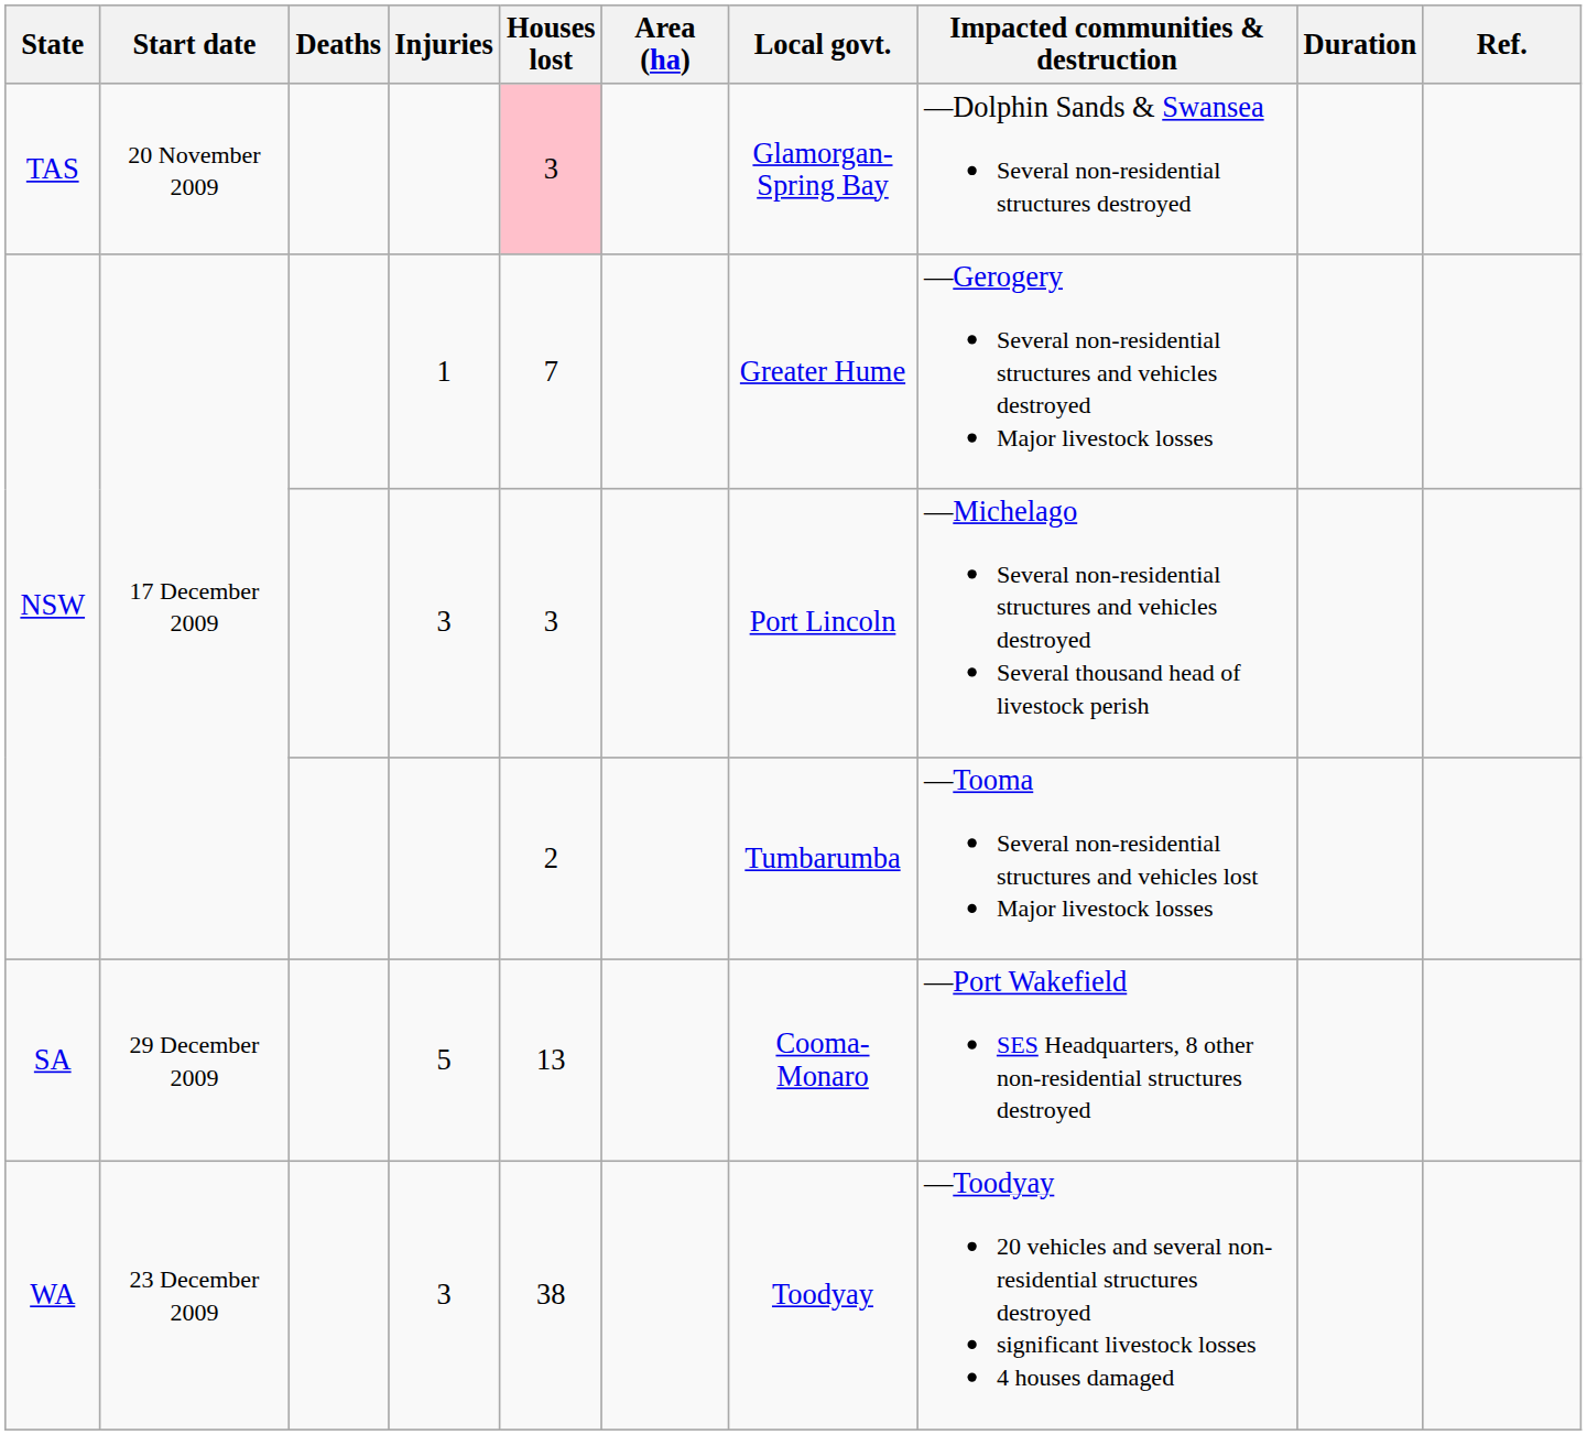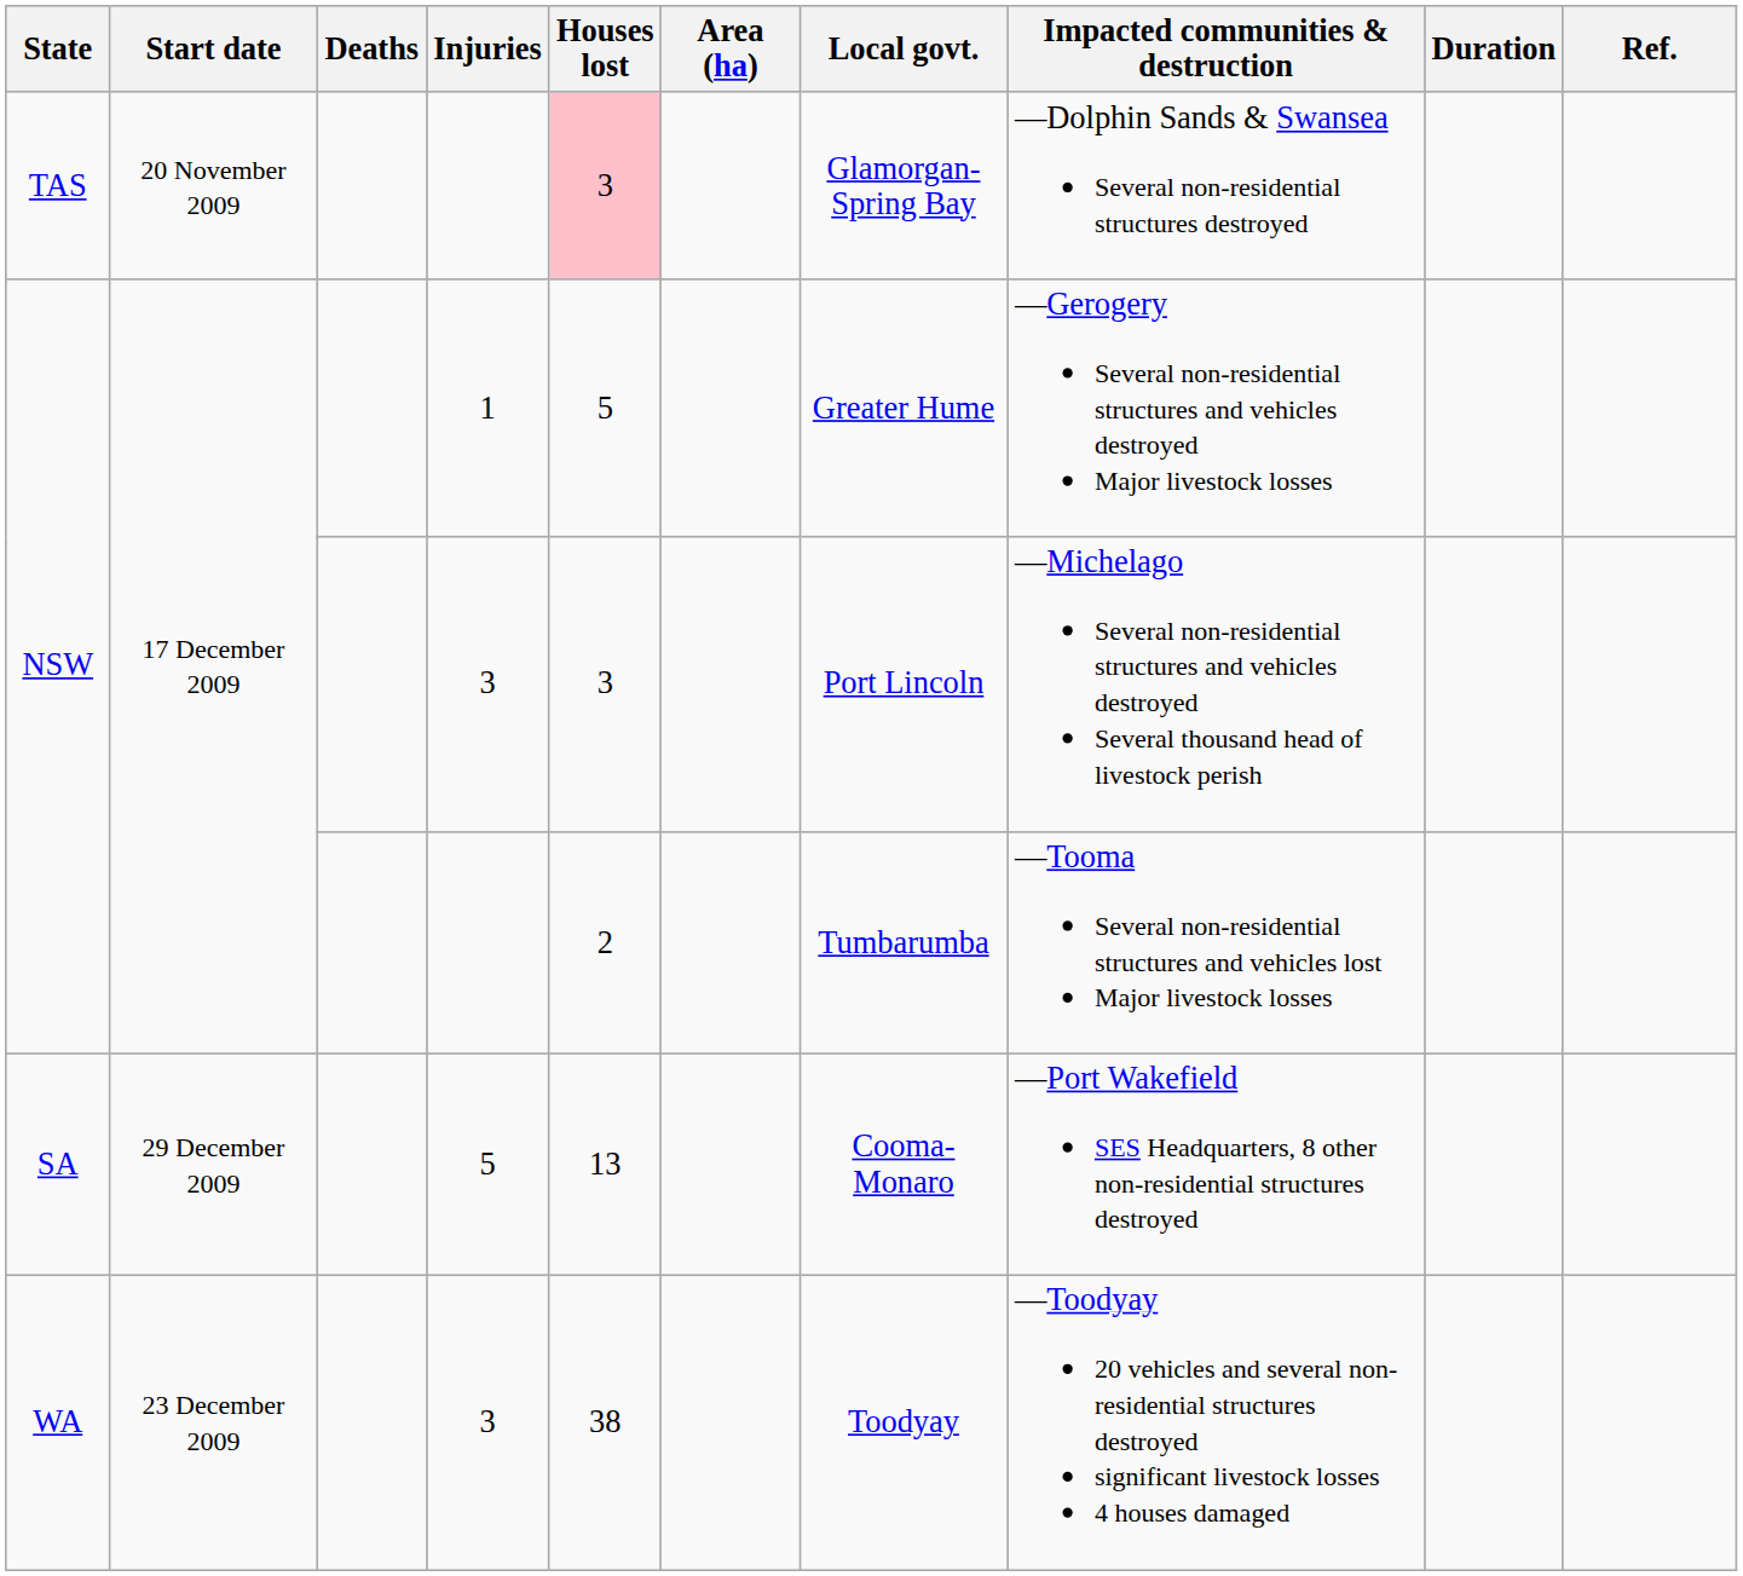NSW / 1 | Houses lost: 7 -> 5
